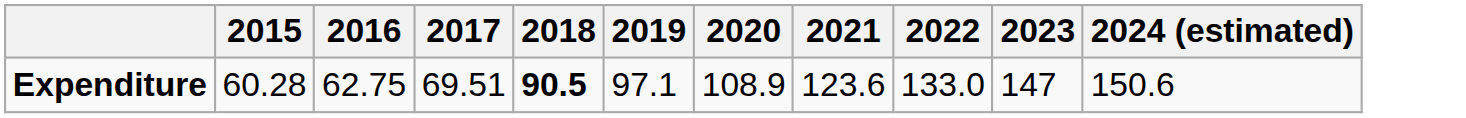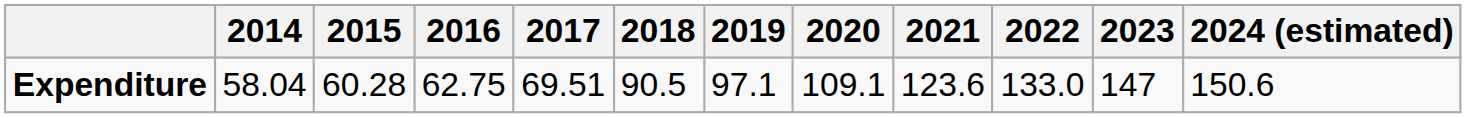+ column: 2014 | 58.04
Expenditure | 2018: bold -> normal
Expenditure | 2020: 108.9 -> 109.1
